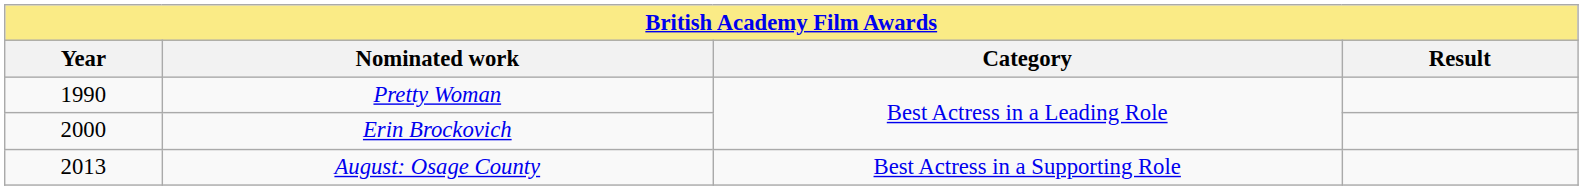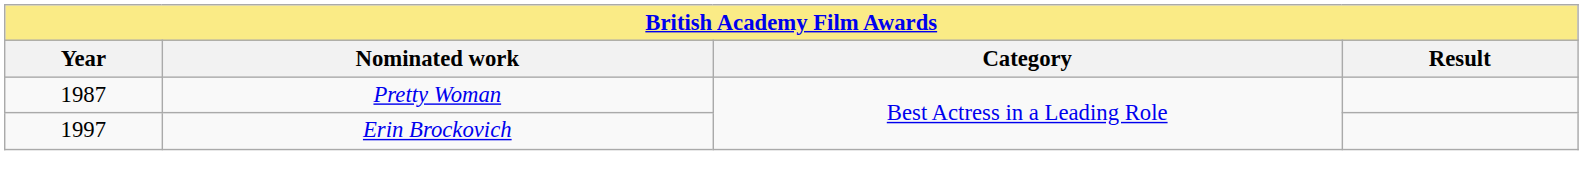Pretty Woman | Year: 1990 -> 1987
Erin Brockovich | Year: 2000 -> 1997
- row: 2013 | August: Osage County | Best Actress in a Supporting Role
